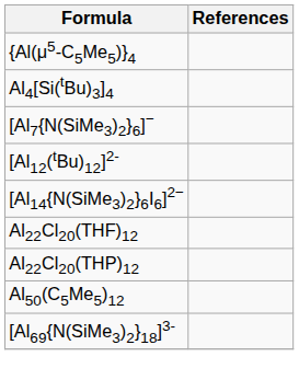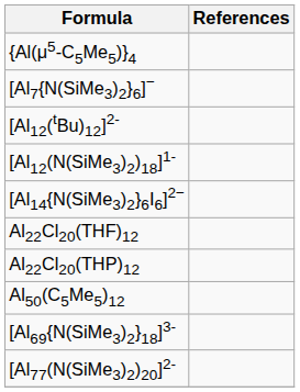- row: Al4[Si(tBu)3]4
+ row: [Al12(N(SiMe3)2)18]1-
+ row: [Al77(N(SiMe3)2)20]2-
